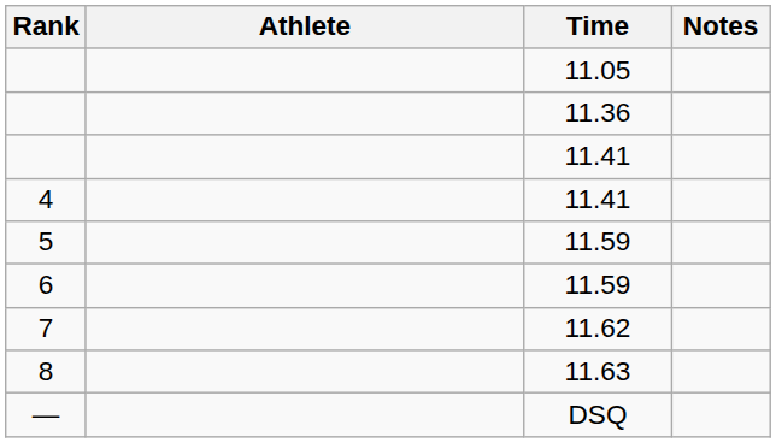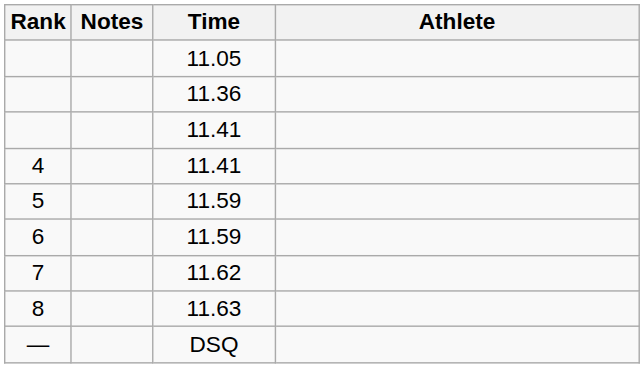columns swapped: Athlete <-> Notes
